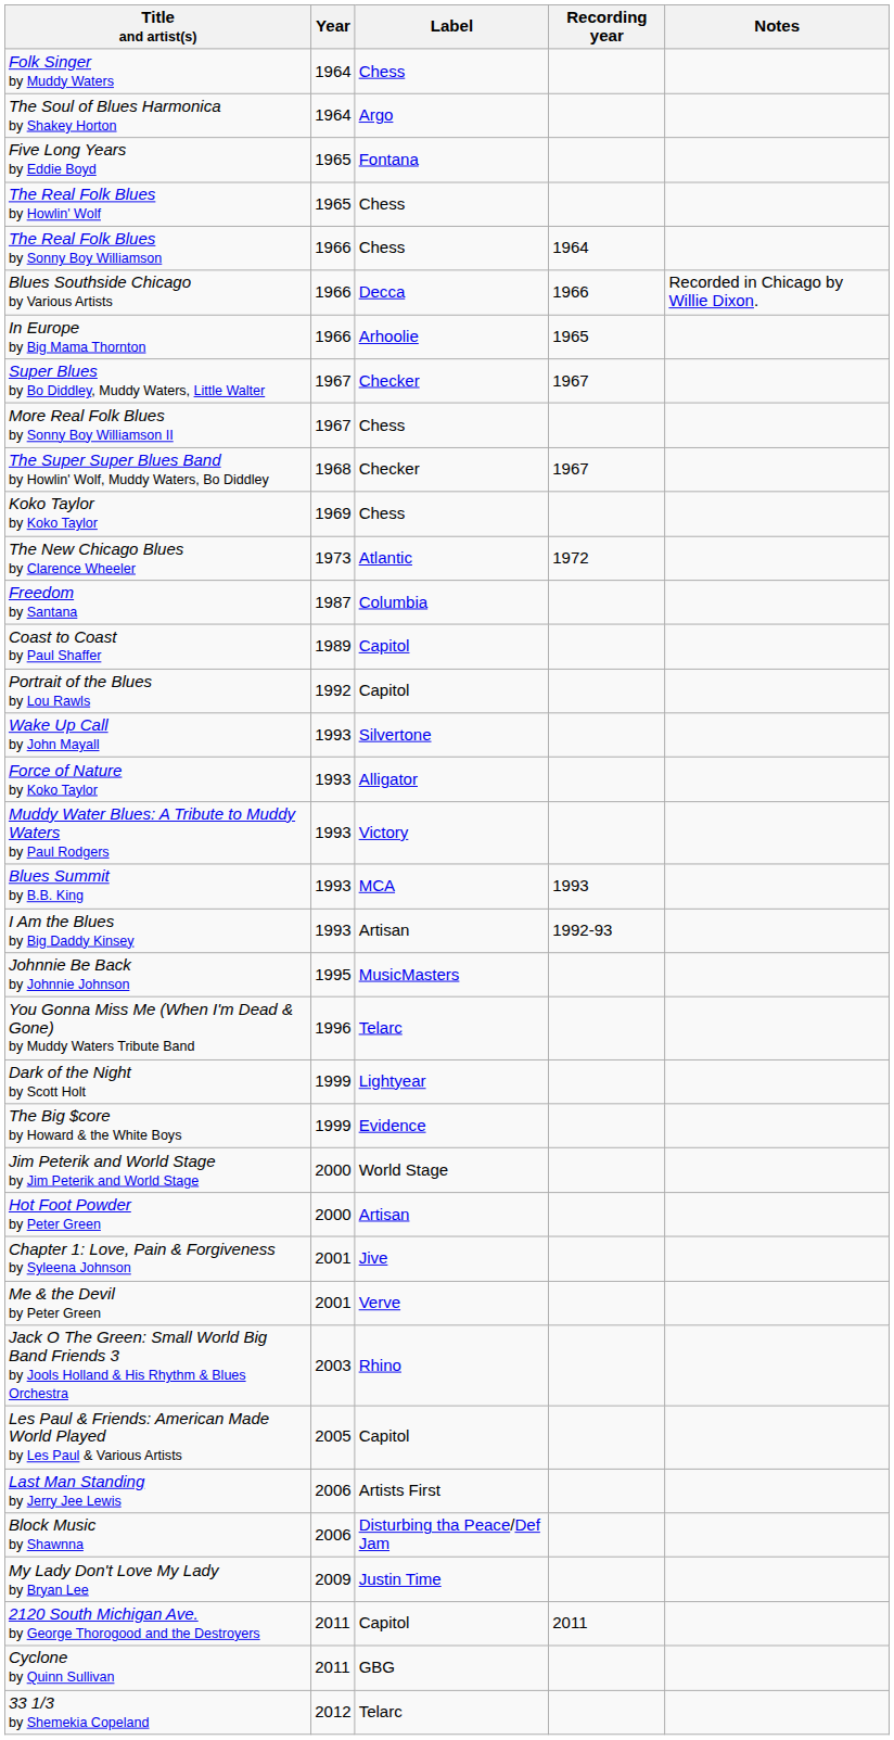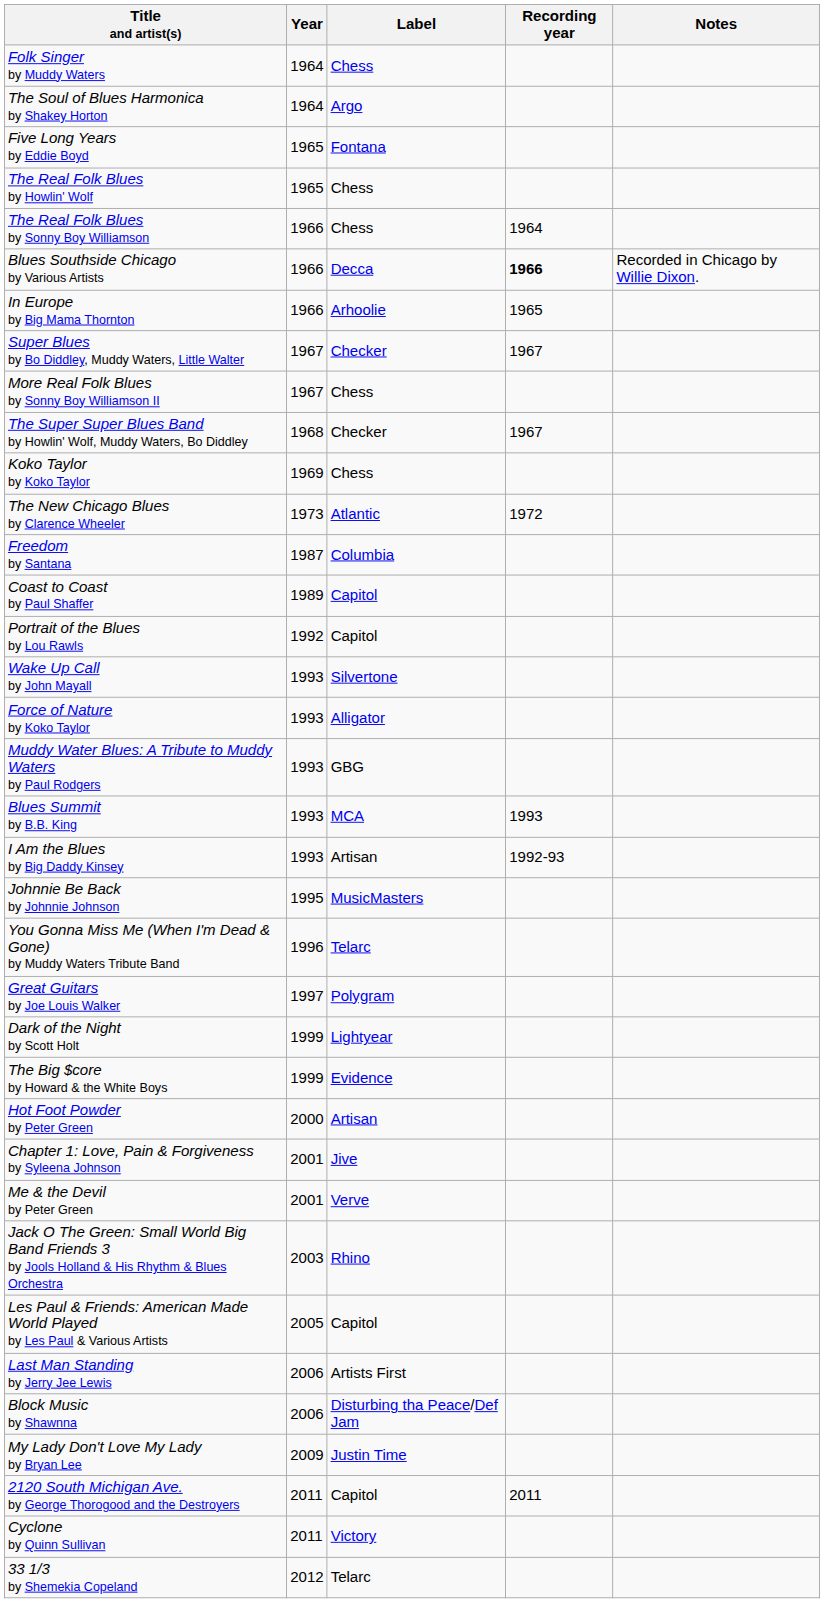Blues Southside Chicago by Various Artists | Recording year: normal -> bold
Muddy Water Blues: A Tribute to Muddy Waters by Paul Rodgers | Label: Victory -> GBG
+ row: Great Guitars by Joe Louis Walker | 1997 | Polygram
- row: Jim Peterik and World Stage by Jim Peterik and World Stage | 2000 | World Stage
Cyclone by Quinn Sullivan | Label: GBG -> Victory
